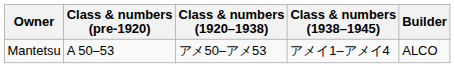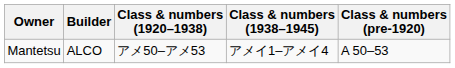columns swapped: Class & numbers (pre-1920) <-> Builder
